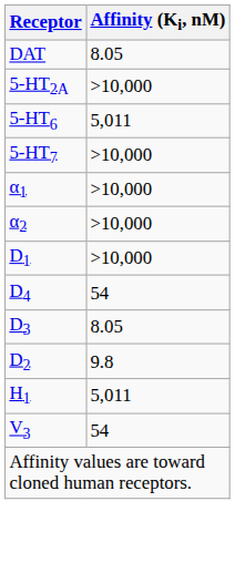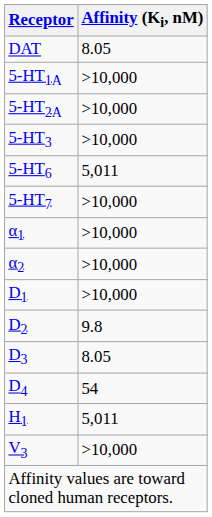+ row: 5-HT1A | >10,000
+ row: 5-HT3 | >10,000
rows swapped: D2 <-> D4
V3 | Affinity (Ki, nM): 54 -> >10,000
